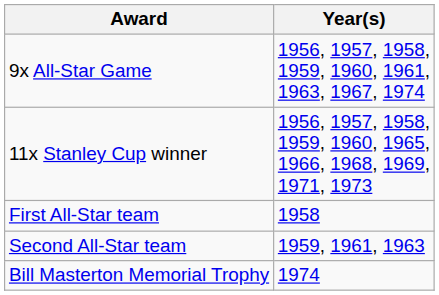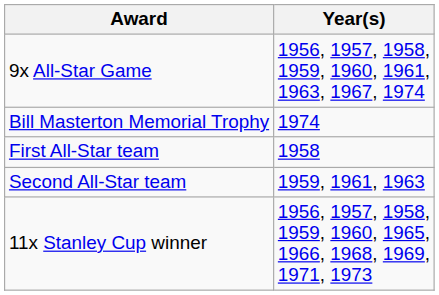rows swapped: Bill Masterton Memorial Trophy <-> 11x Stanley Cup winner
